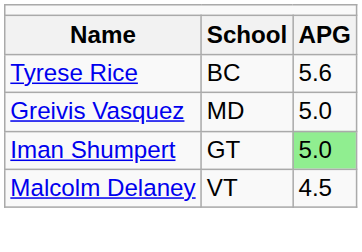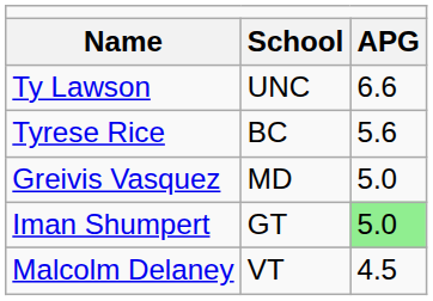+ row: Ty Lawson | UNC | 6.6
